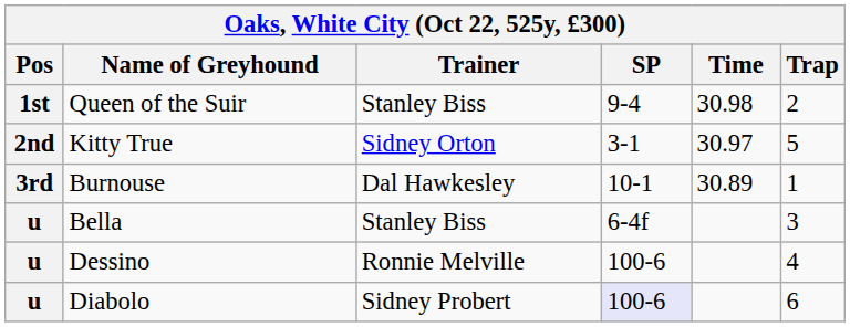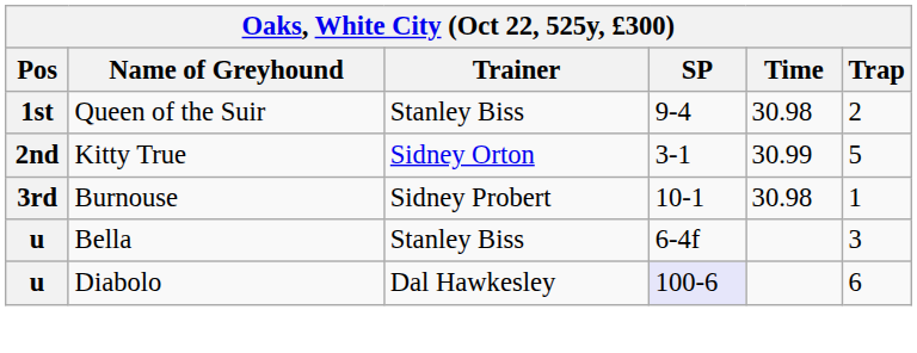Kitty True | Time: 30.97 -> 30.99
Burnouse | Trainer: Dal Hawkesley -> Sidney Probert
Burnouse | Time: 30.89 -> 30.98
- row: u | Dessino | Ronnie Melville | 100-6 | 4
Diabolo | Trainer: Sidney Probert -> Dal Hawkesley
